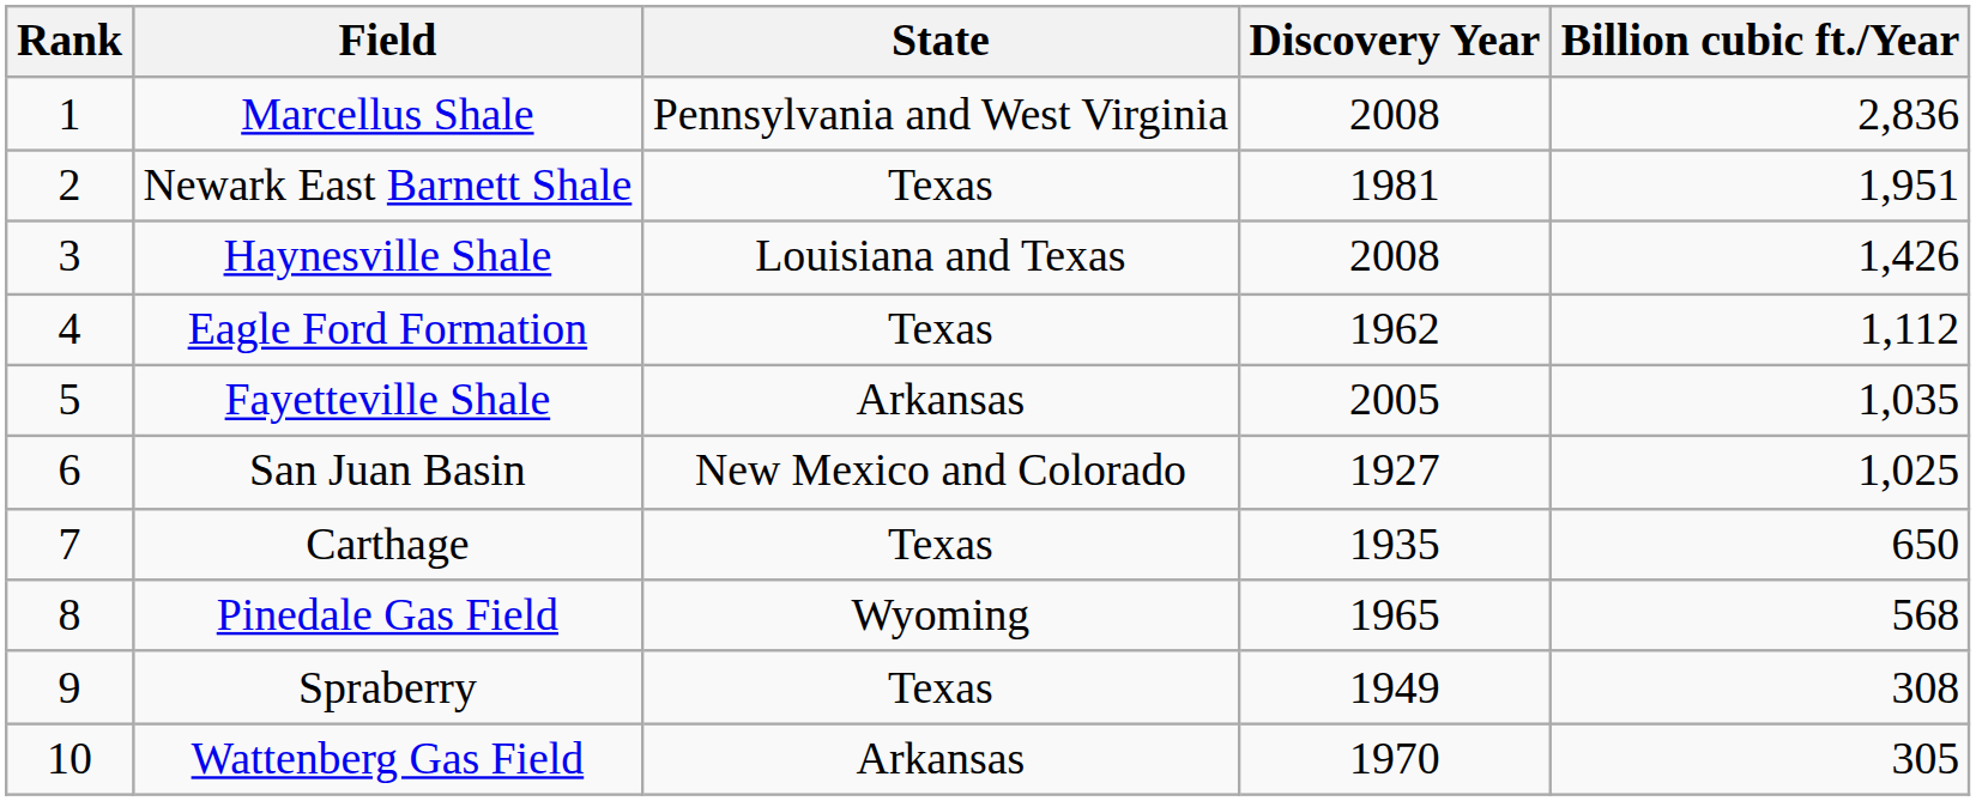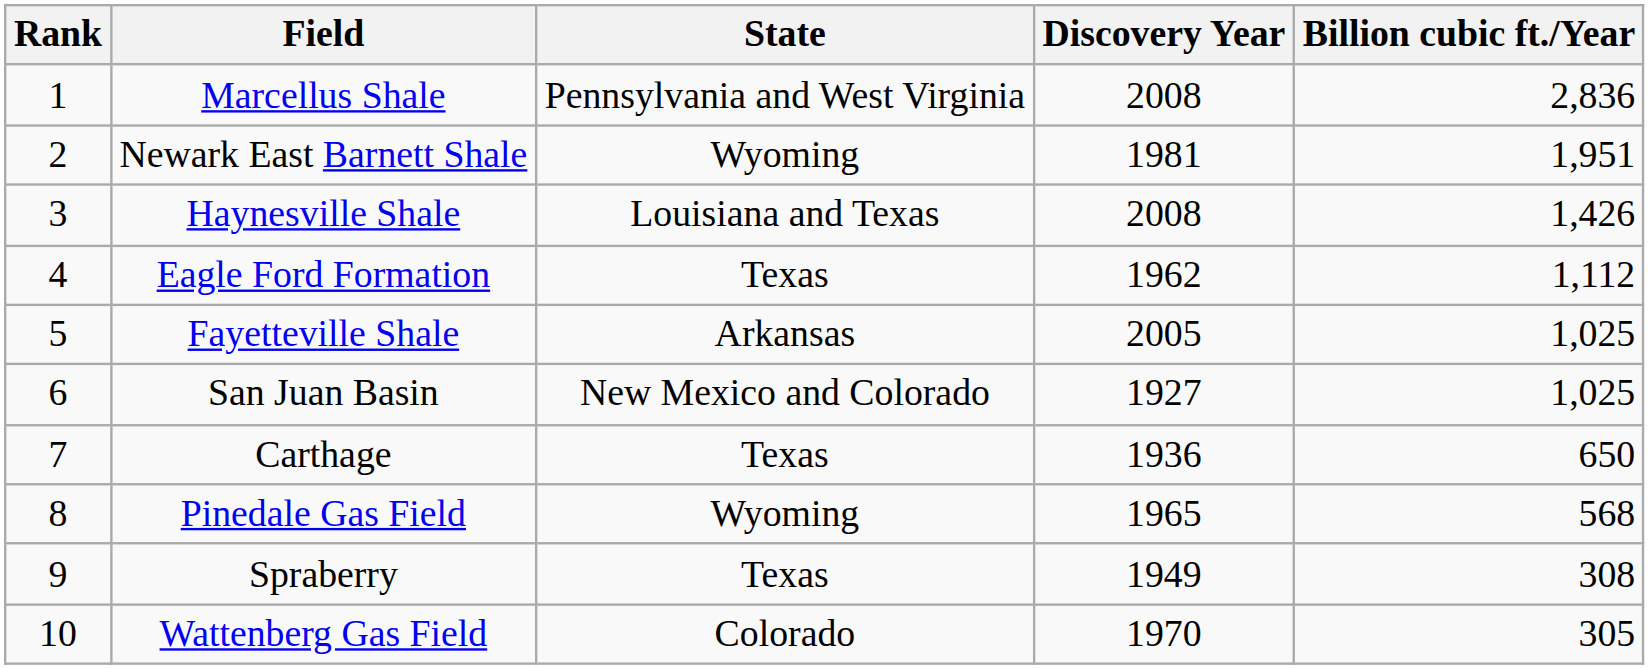Newark East Barnett Shale | State: Texas -> Wyoming
Fayetteville Shale | Billion cubic ft./Year: 1,035 -> 1,025
Carthage | Discovery Year: 1935 -> 1936
Wattenberg Gas Field | State: Arkansas -> Colorado
